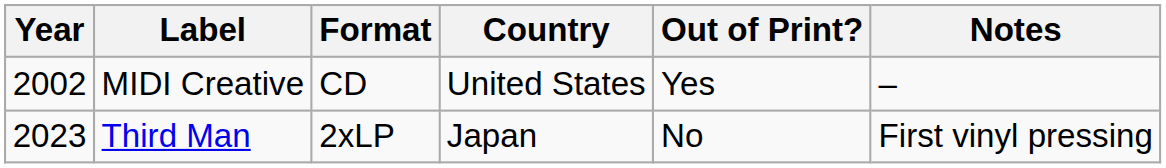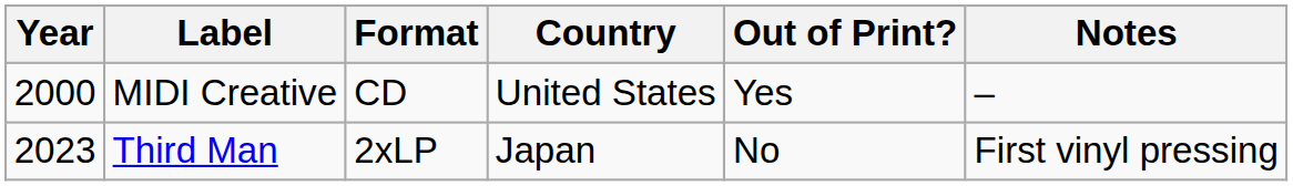MIDI Creative | Year: 2002 -> 2000
